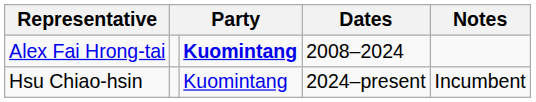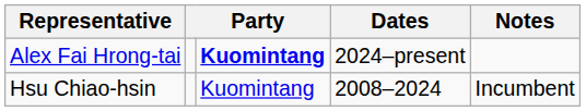Alex Fai Hrong-tai | Dates: 2008–2024 -> 2024–present
Hsu Chiao-hsin | Dates: 2024–present -> 2008–2024
